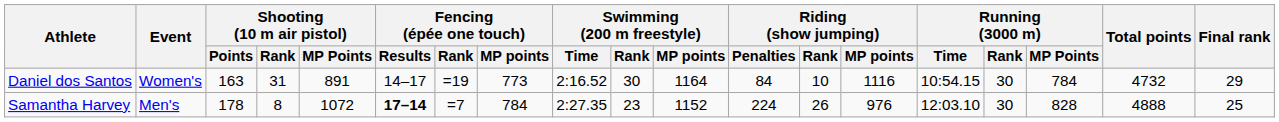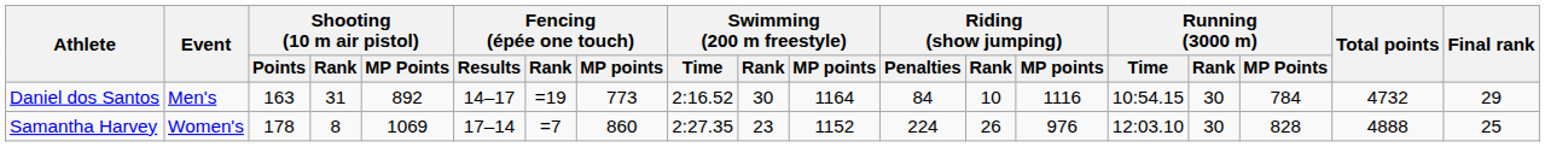Daniel dos Santos | Event: Women's -> Men's
Daniel dos Santos | Shooting (10 m air pistol) / MP Points: 891 -> 892
Samantha Harvey | Event: Men's -> Women's
Samantha Harvey | Shooting (10 m air pistol) / MP Points: 1072 -> 1069
Samantha Harvey | Fencing (épée one touch) / Results: bold -> normal
Samantha Harvey | Fencing (épée one touch) / MP points: 784 -> 860
